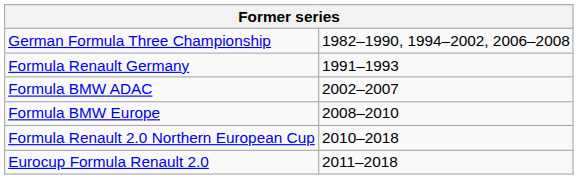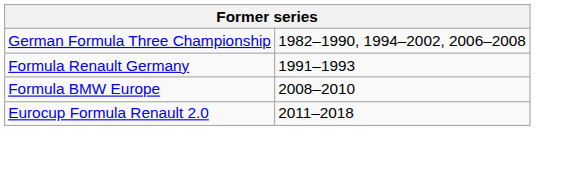- row: Formula BMW ADAC | 2002–2007
- row: Formula Renault 2.0 Northern European Cup | 2010–2018
